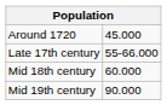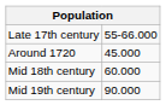rows swapped: Late 17th century <-> Around 1720
